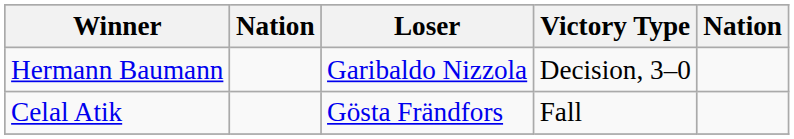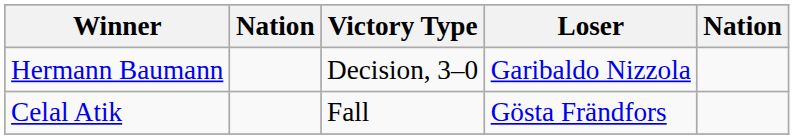columns swapped: Victory Type <-> Loser
